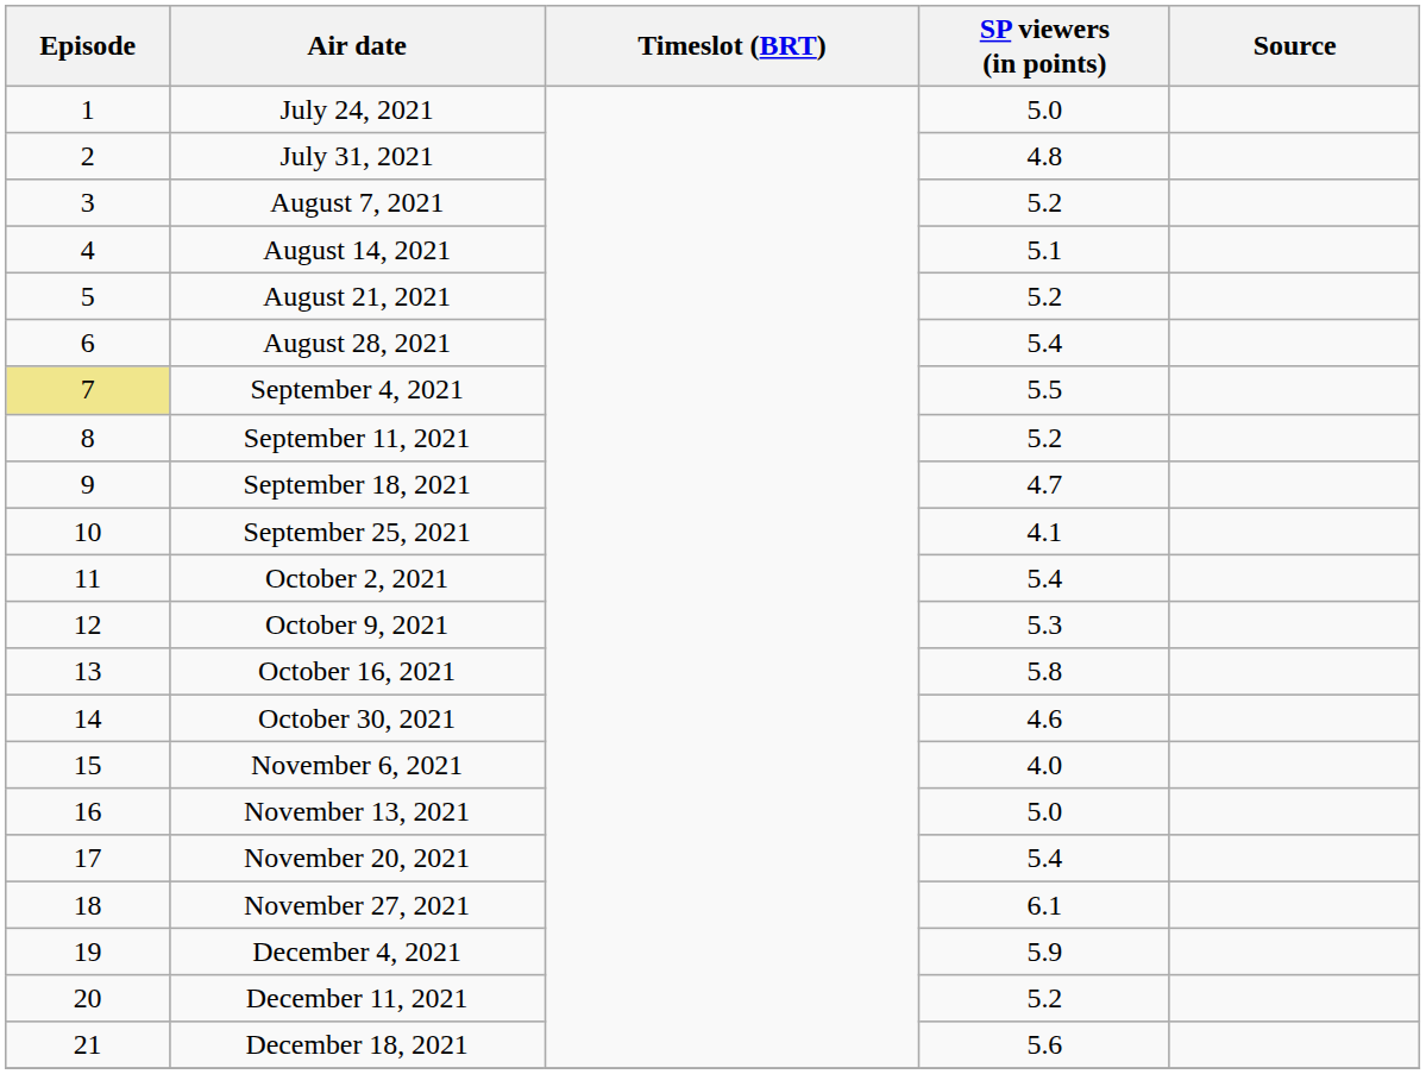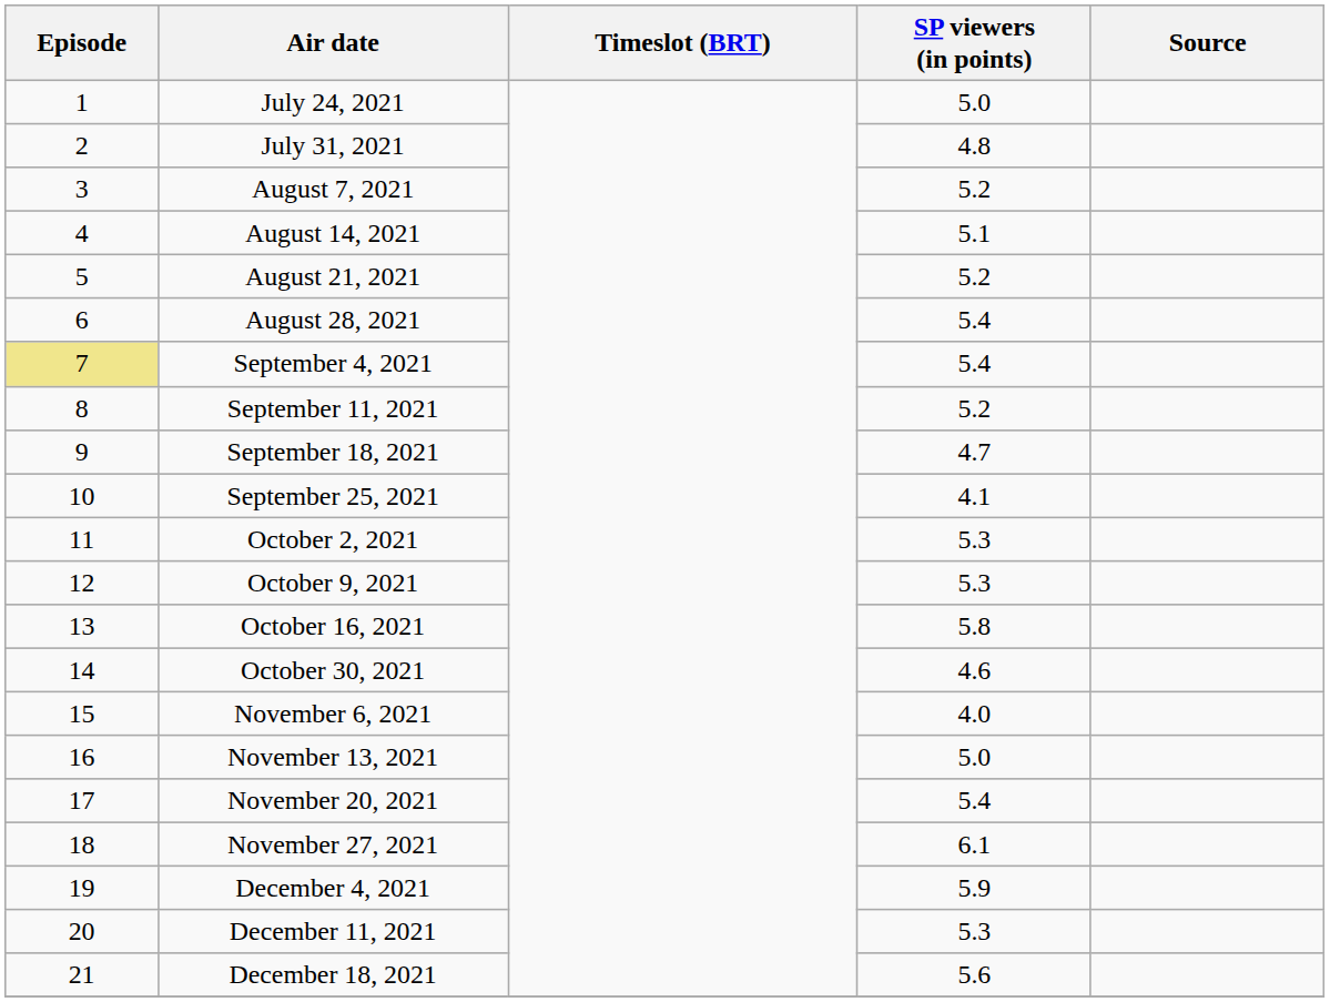September 4, 2021 | SP viewers (in points): 5.5 -> 5.4
October 2, 2021 | SP viewers (in points): 5.4 -> 5.3
December 11, 2021 | SP viewers (in points): 5.2 -> 5.3
